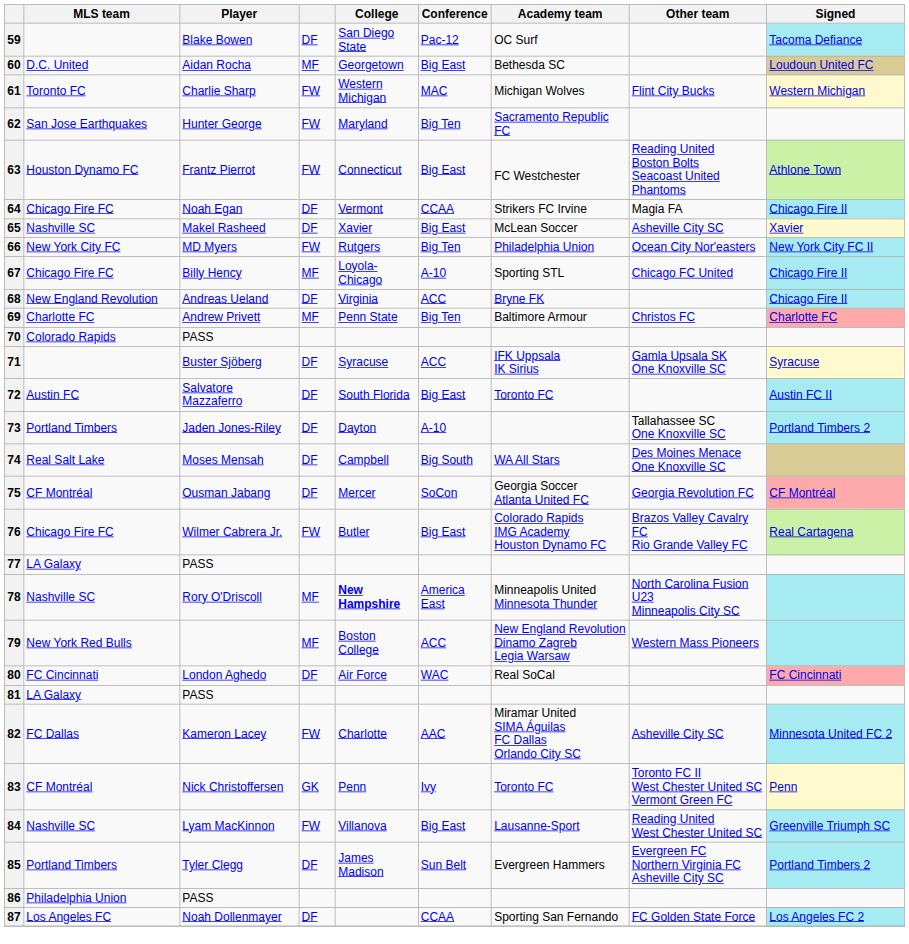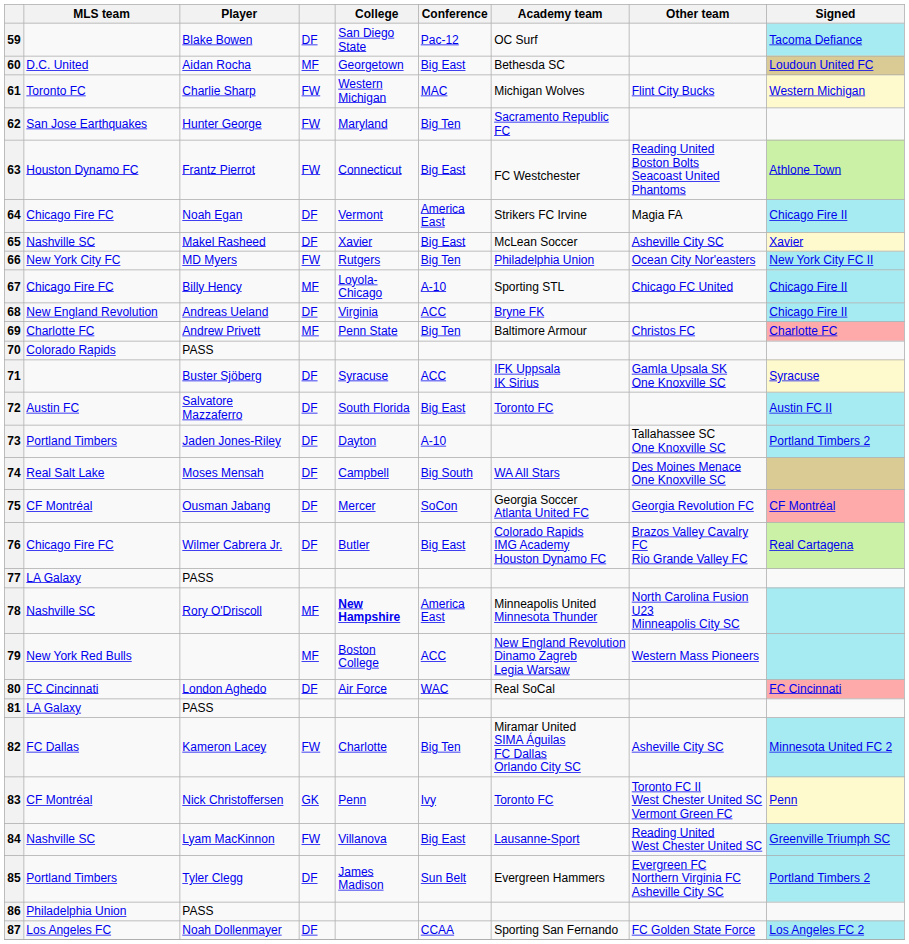64 | Conference: CCAA -> America East
76 | column 4: FW -> DF
82 | Conference: AAC -> Big Ten
